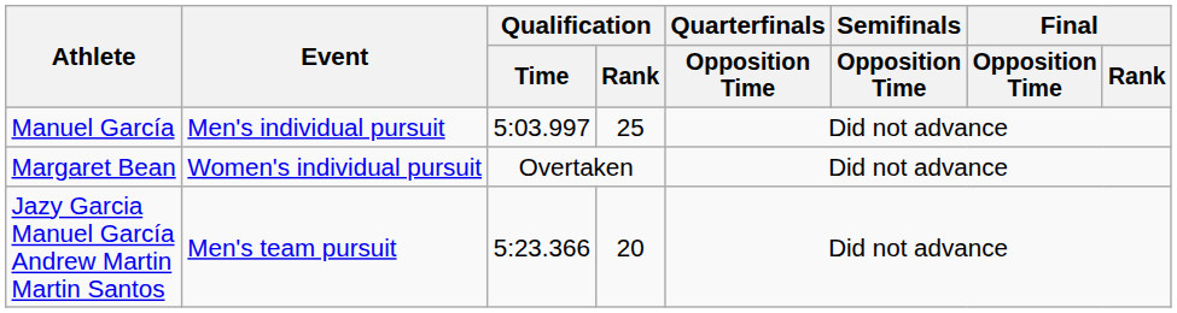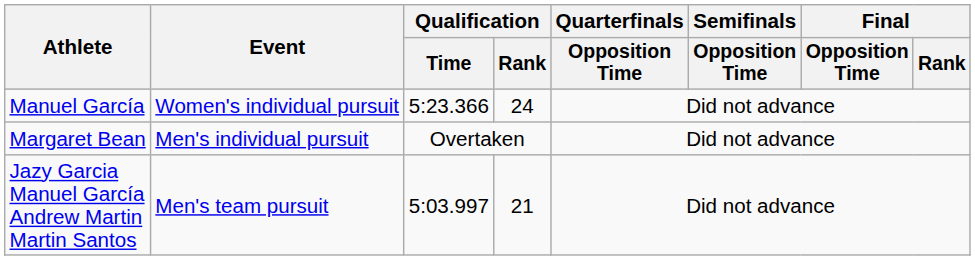Manuel García | Event: Men's individual pursuit -> Women's individual pursuit
Manuel García | Qualification / Time: 5:03.997 -> 5:23.366
Manuel García | Qualification / Rank: 25 -> 24
Margaret Bean | Event: Women's individual pursuit -> Men's individual pursuit
Jazy Garcia Manuel García Andrew Martin Martin Santos | Qualification / Time: 5:23.366 -> 5:03.997
Jazy Garcia Manuel García Andrew Martin Martin Santos | Qualification / Rank: 20 -> 21
